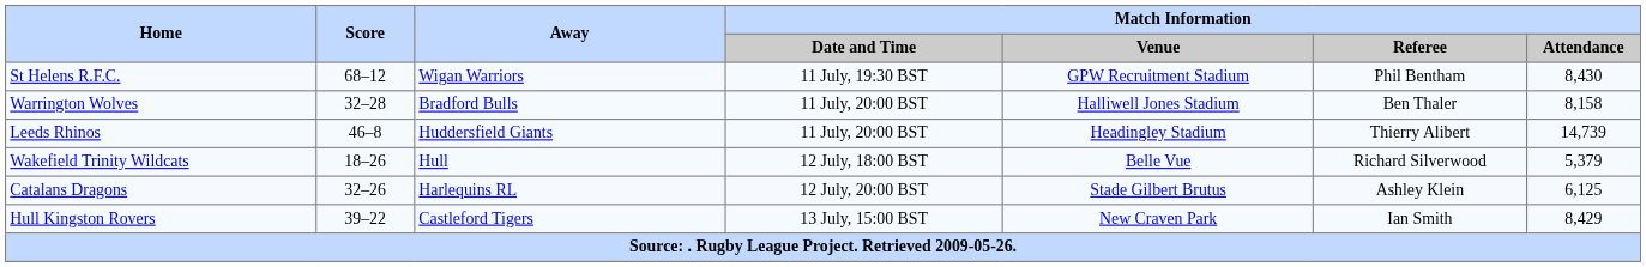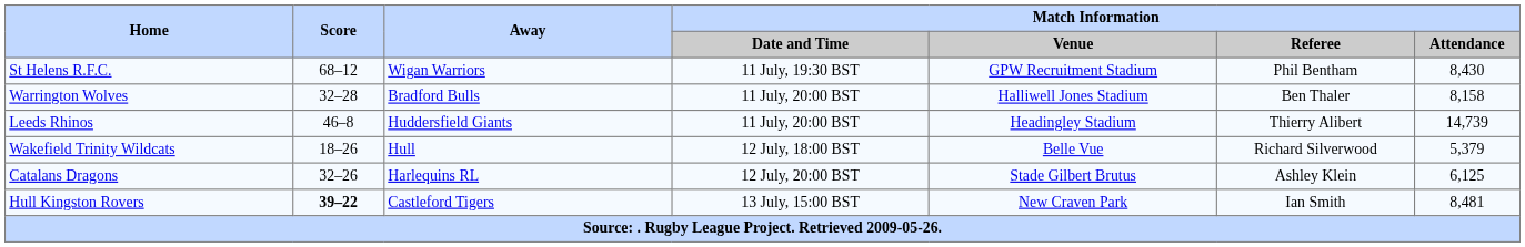Hull Kingston Rovers | Score: normal -> bold
Hull Kingston Rovers | Match Information / Attendance: 8,429 -> 8,481
